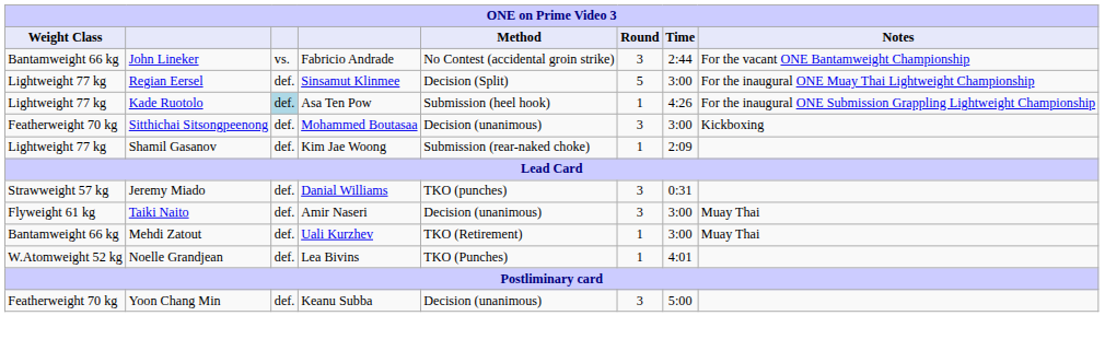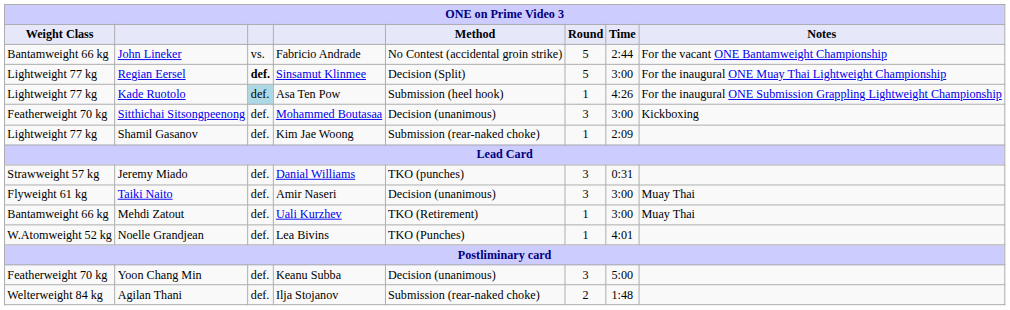John Lineker | Round: 3 -> 5
Regian Eersel | column 3: normal -> bold
+ row: Welterweight 84 kg | Agilan Thani | def. | Ilja Stojanov | Submission (rear-naked choke) | 2 | 1:48
